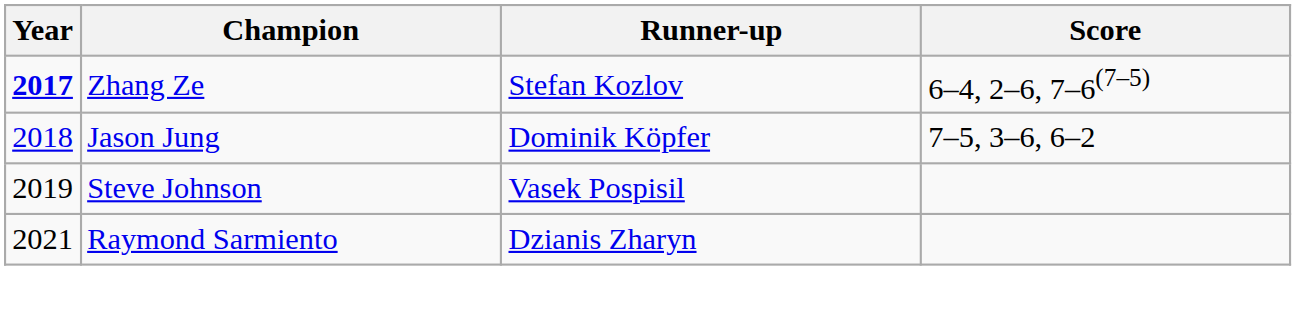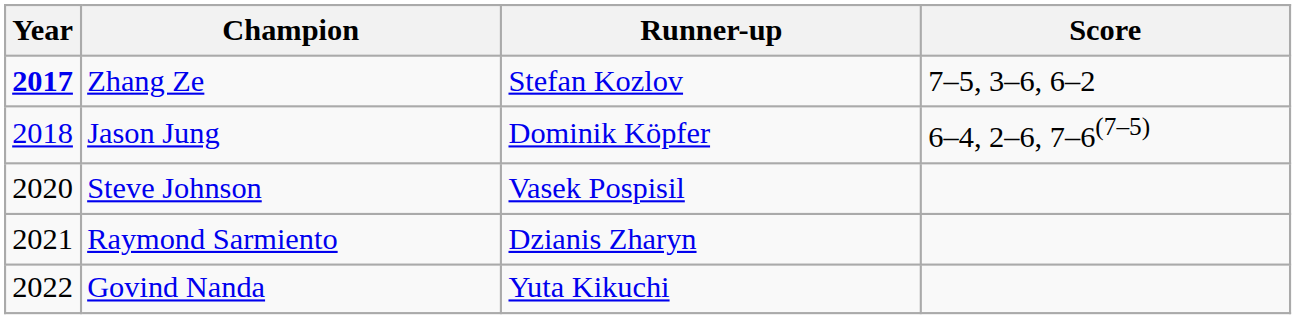Zhang Ze | Score: 6–4, 2–6, 7–6(7–5) -> 7–5, 3–6, 6–2
Jason Jung | Score: 7–5, 3–6, 6–2 -> 6–4, 2–6, 7–6(7–5)
Steve Johnson | Year: 2019 -> 2020
+ row: 2022 | Govind Nanda | Yuta Kikuchi
